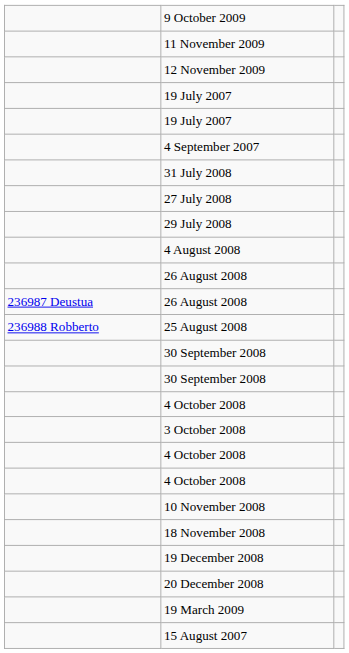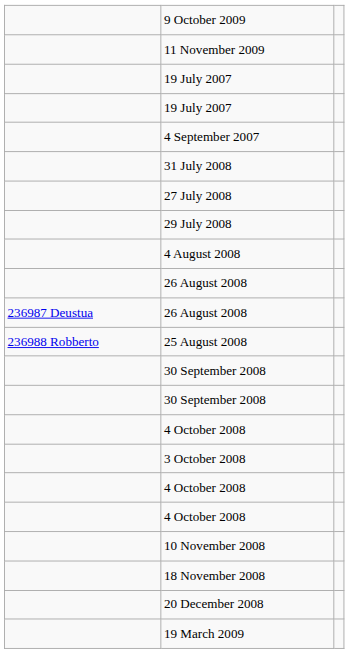- row: 12 November 2009
- row: 19 December 2008
- row: 15 August 2007
